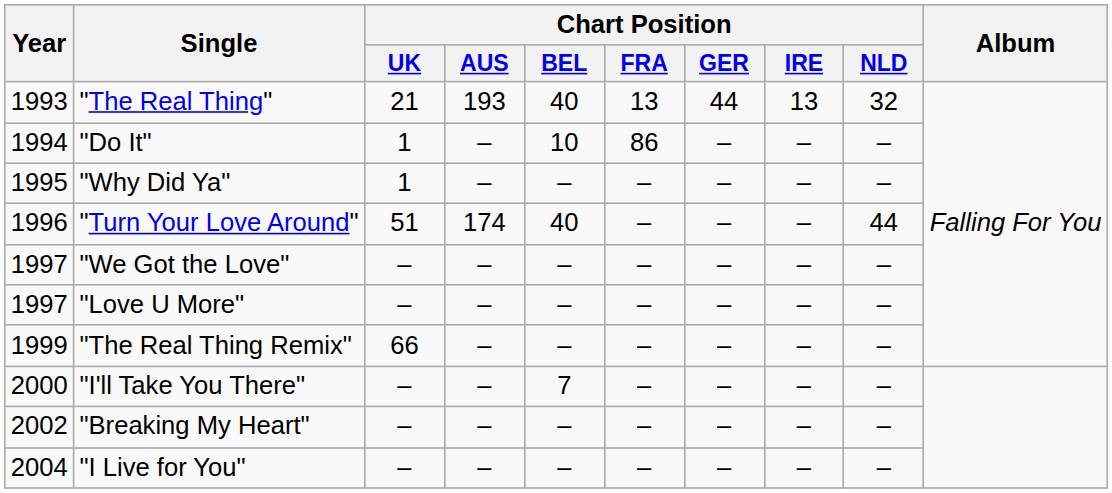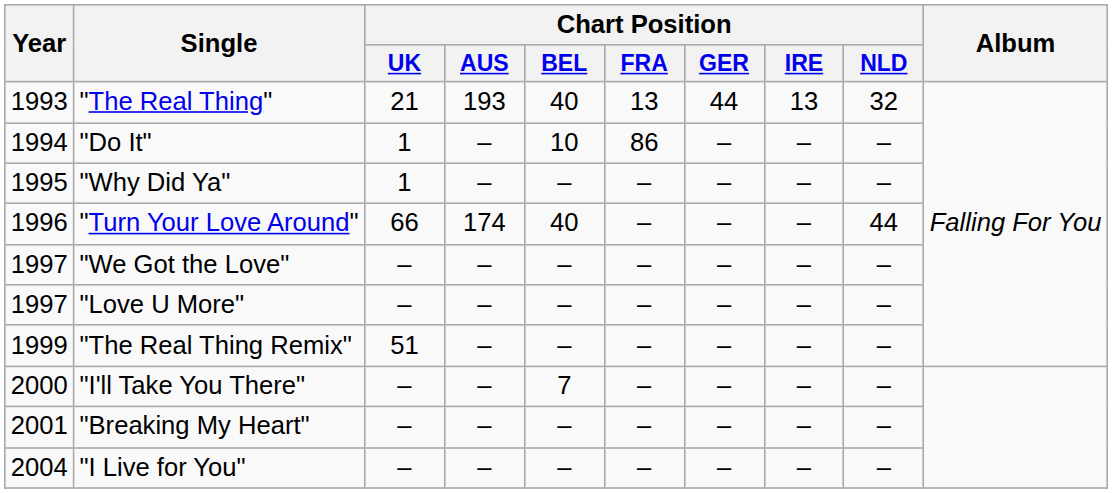"Turn Your Love Around" | Chart Position / UK: 51 -> 66
"The Real Thing Remix" | Chart Position / UK: 66 -> 51
"Breaking My Heart" | Year: 2002 -> 2001
